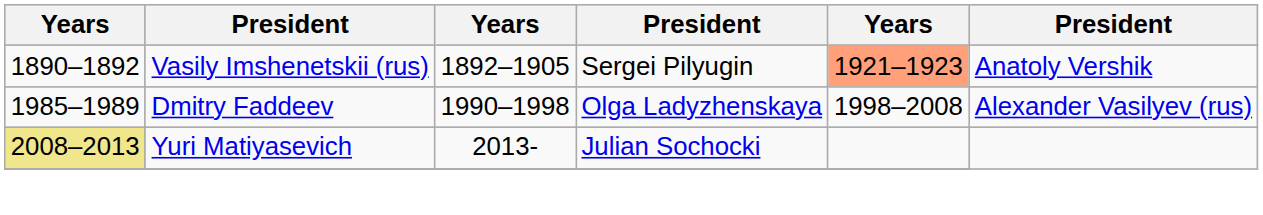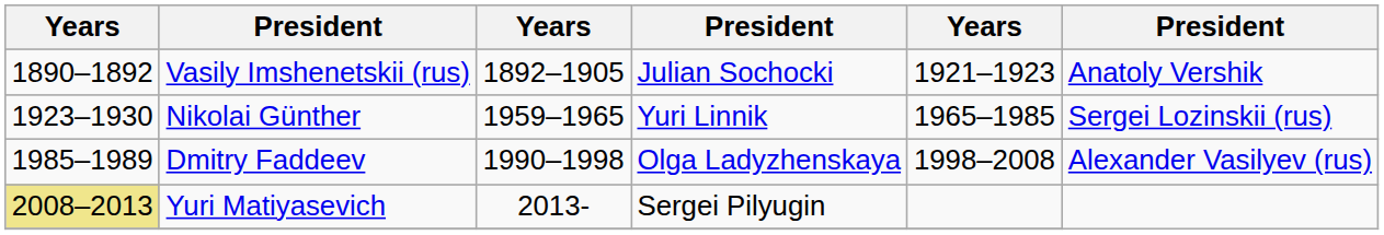Vasily Imshenetskii (rus) | column 4: Sergei Pilyugin -> Julian Sochocki
Vasily Imshenetskii (rus) | column 5: lightsalmon background -> no background
+ row: 1923–1930 | Nikolai Günther | 1959–1965 | Yuri Linnik | 1965–1985 | Sergei Lozinskii (rus)
Yuri Matiyasevich | column 4: Julian Sochocki -> Sergei Pilyugin
